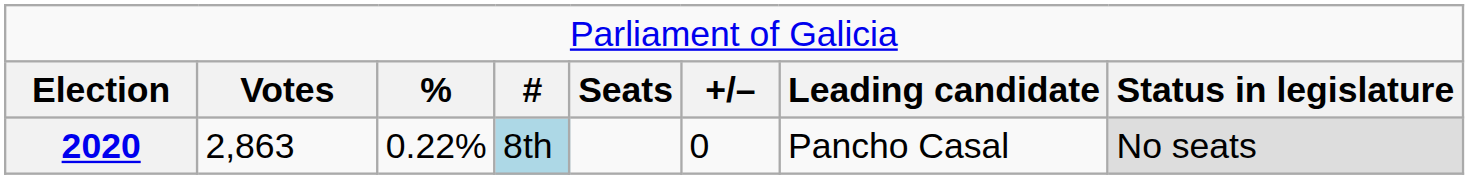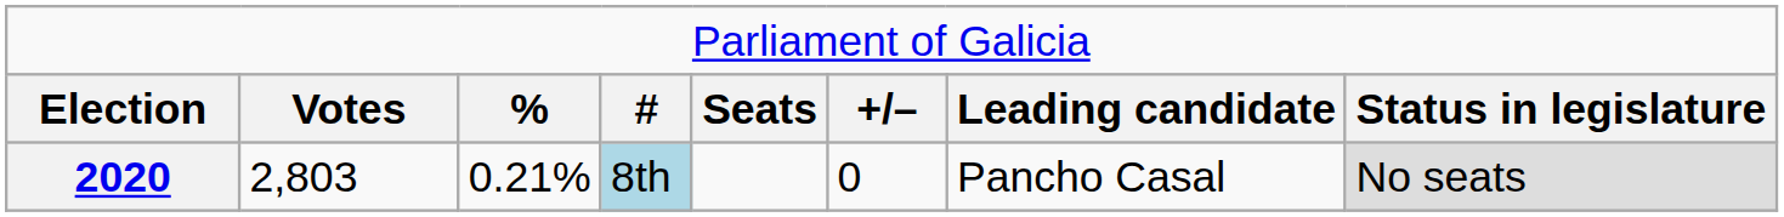2020 | column 2: 2,863 -> 2,803
2020 | column 3: 0.22% -> 0.21%
